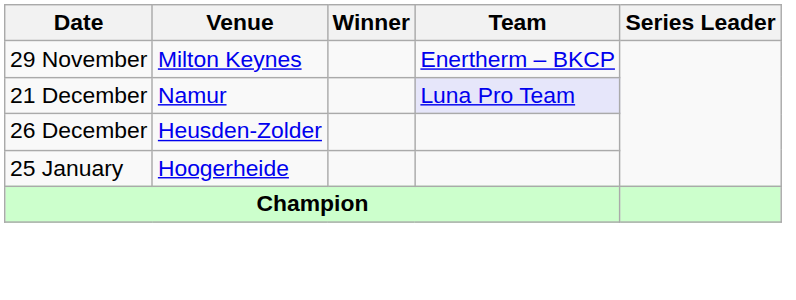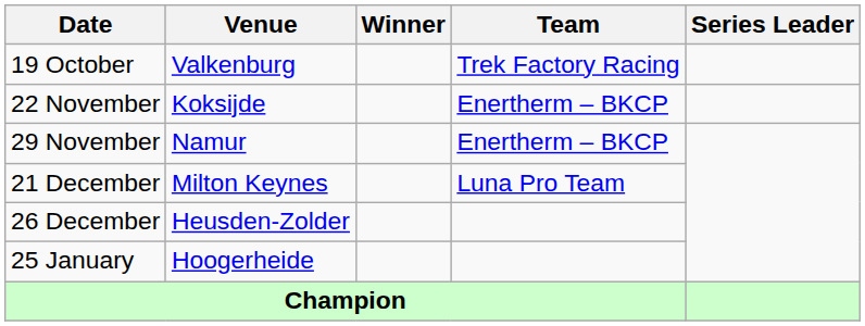+ row: 19 October | Valkenburg | Trek Factory Racing
+ row: 22 November | Koksijde | Enertherm – BKCP
29 November | Venue: Milton Keynes -> Namur
21 December | Venue: Namur -> Milton Keynes
21 December | Team: lavender background -> no background
